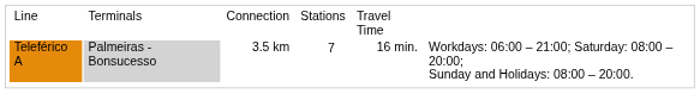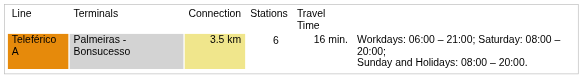Teleférico A | column 3: no background -> khaki background
Teleférico A | column 4: 7 -> 6
